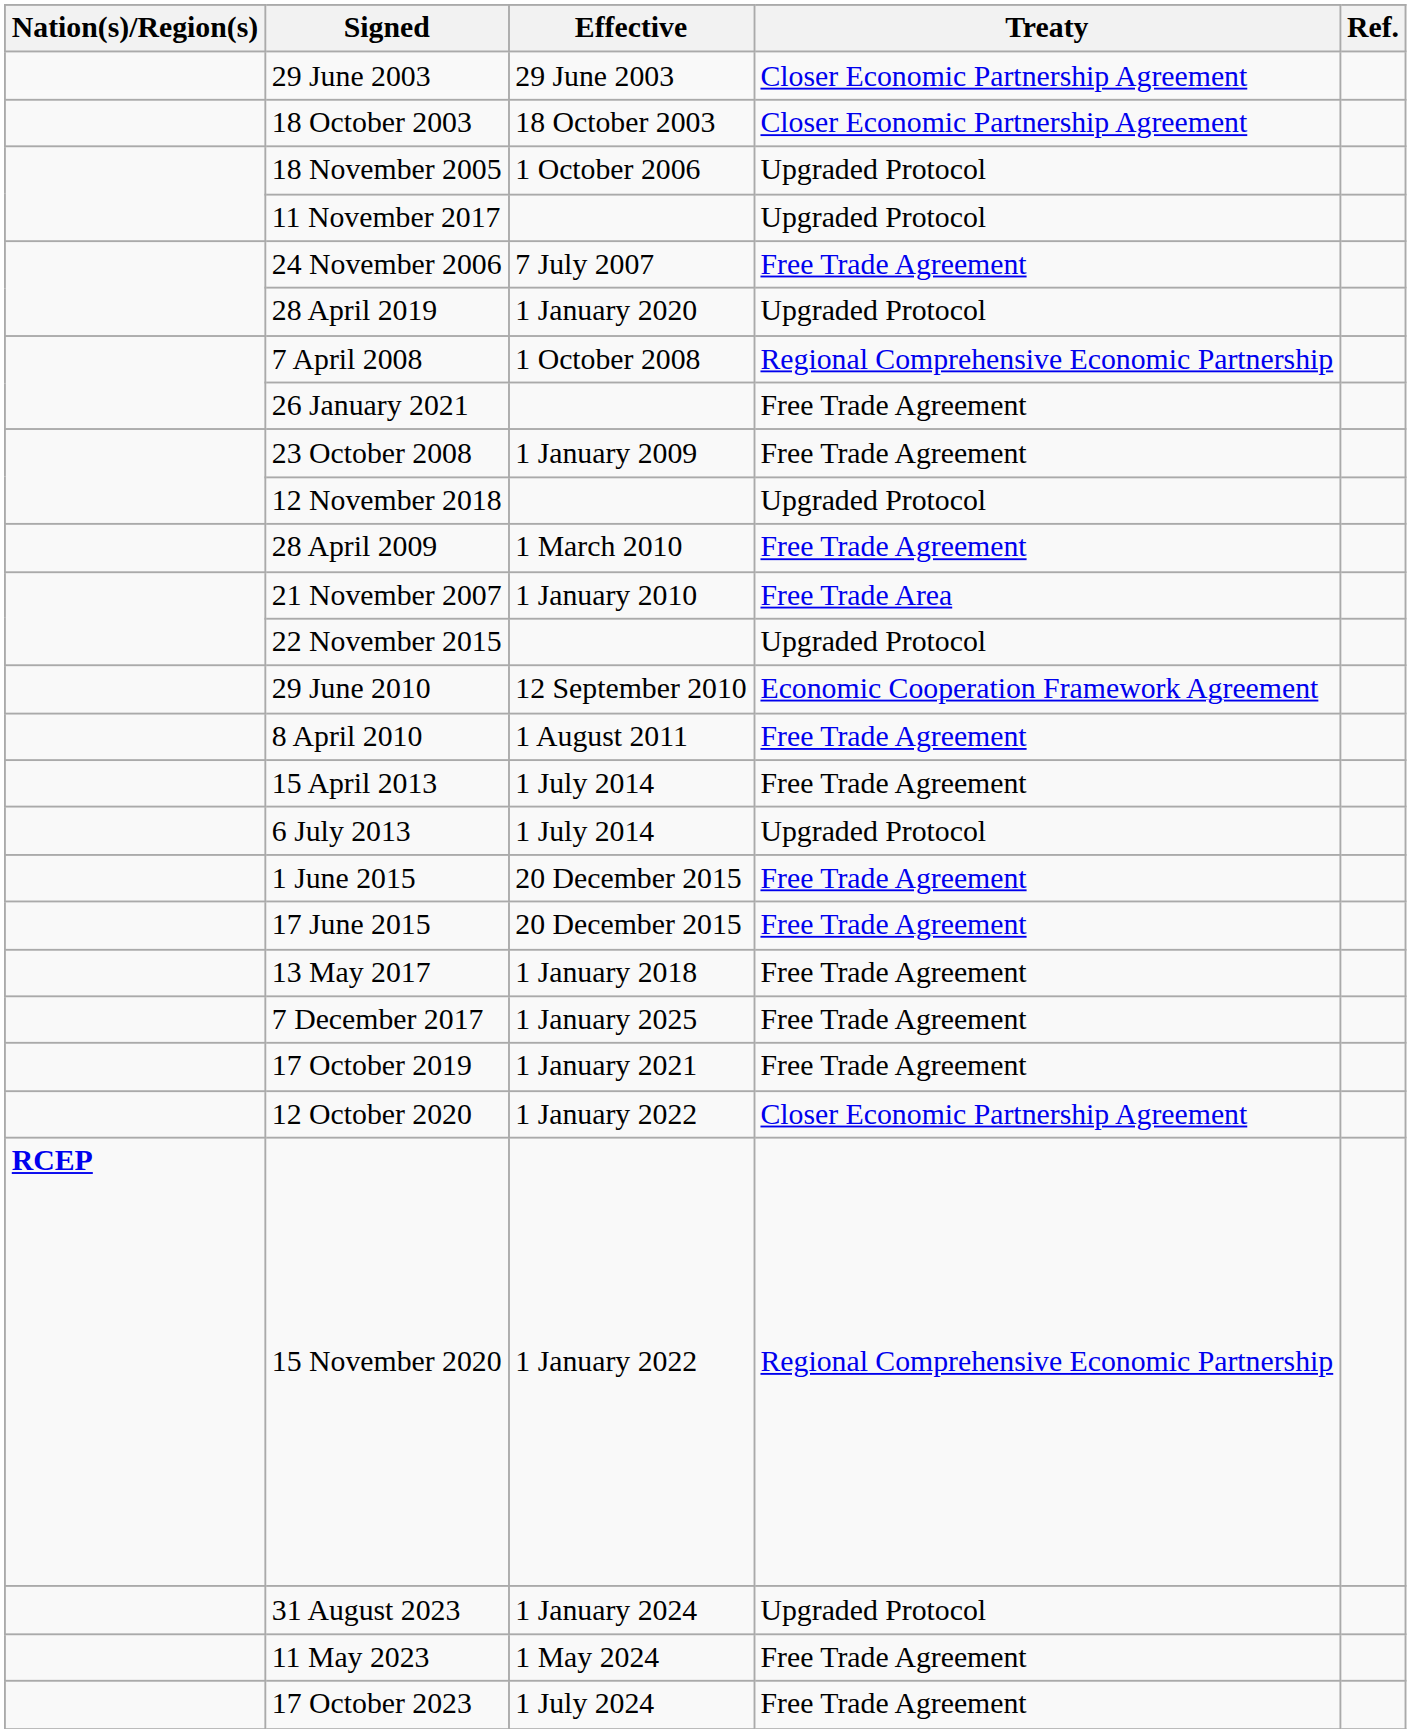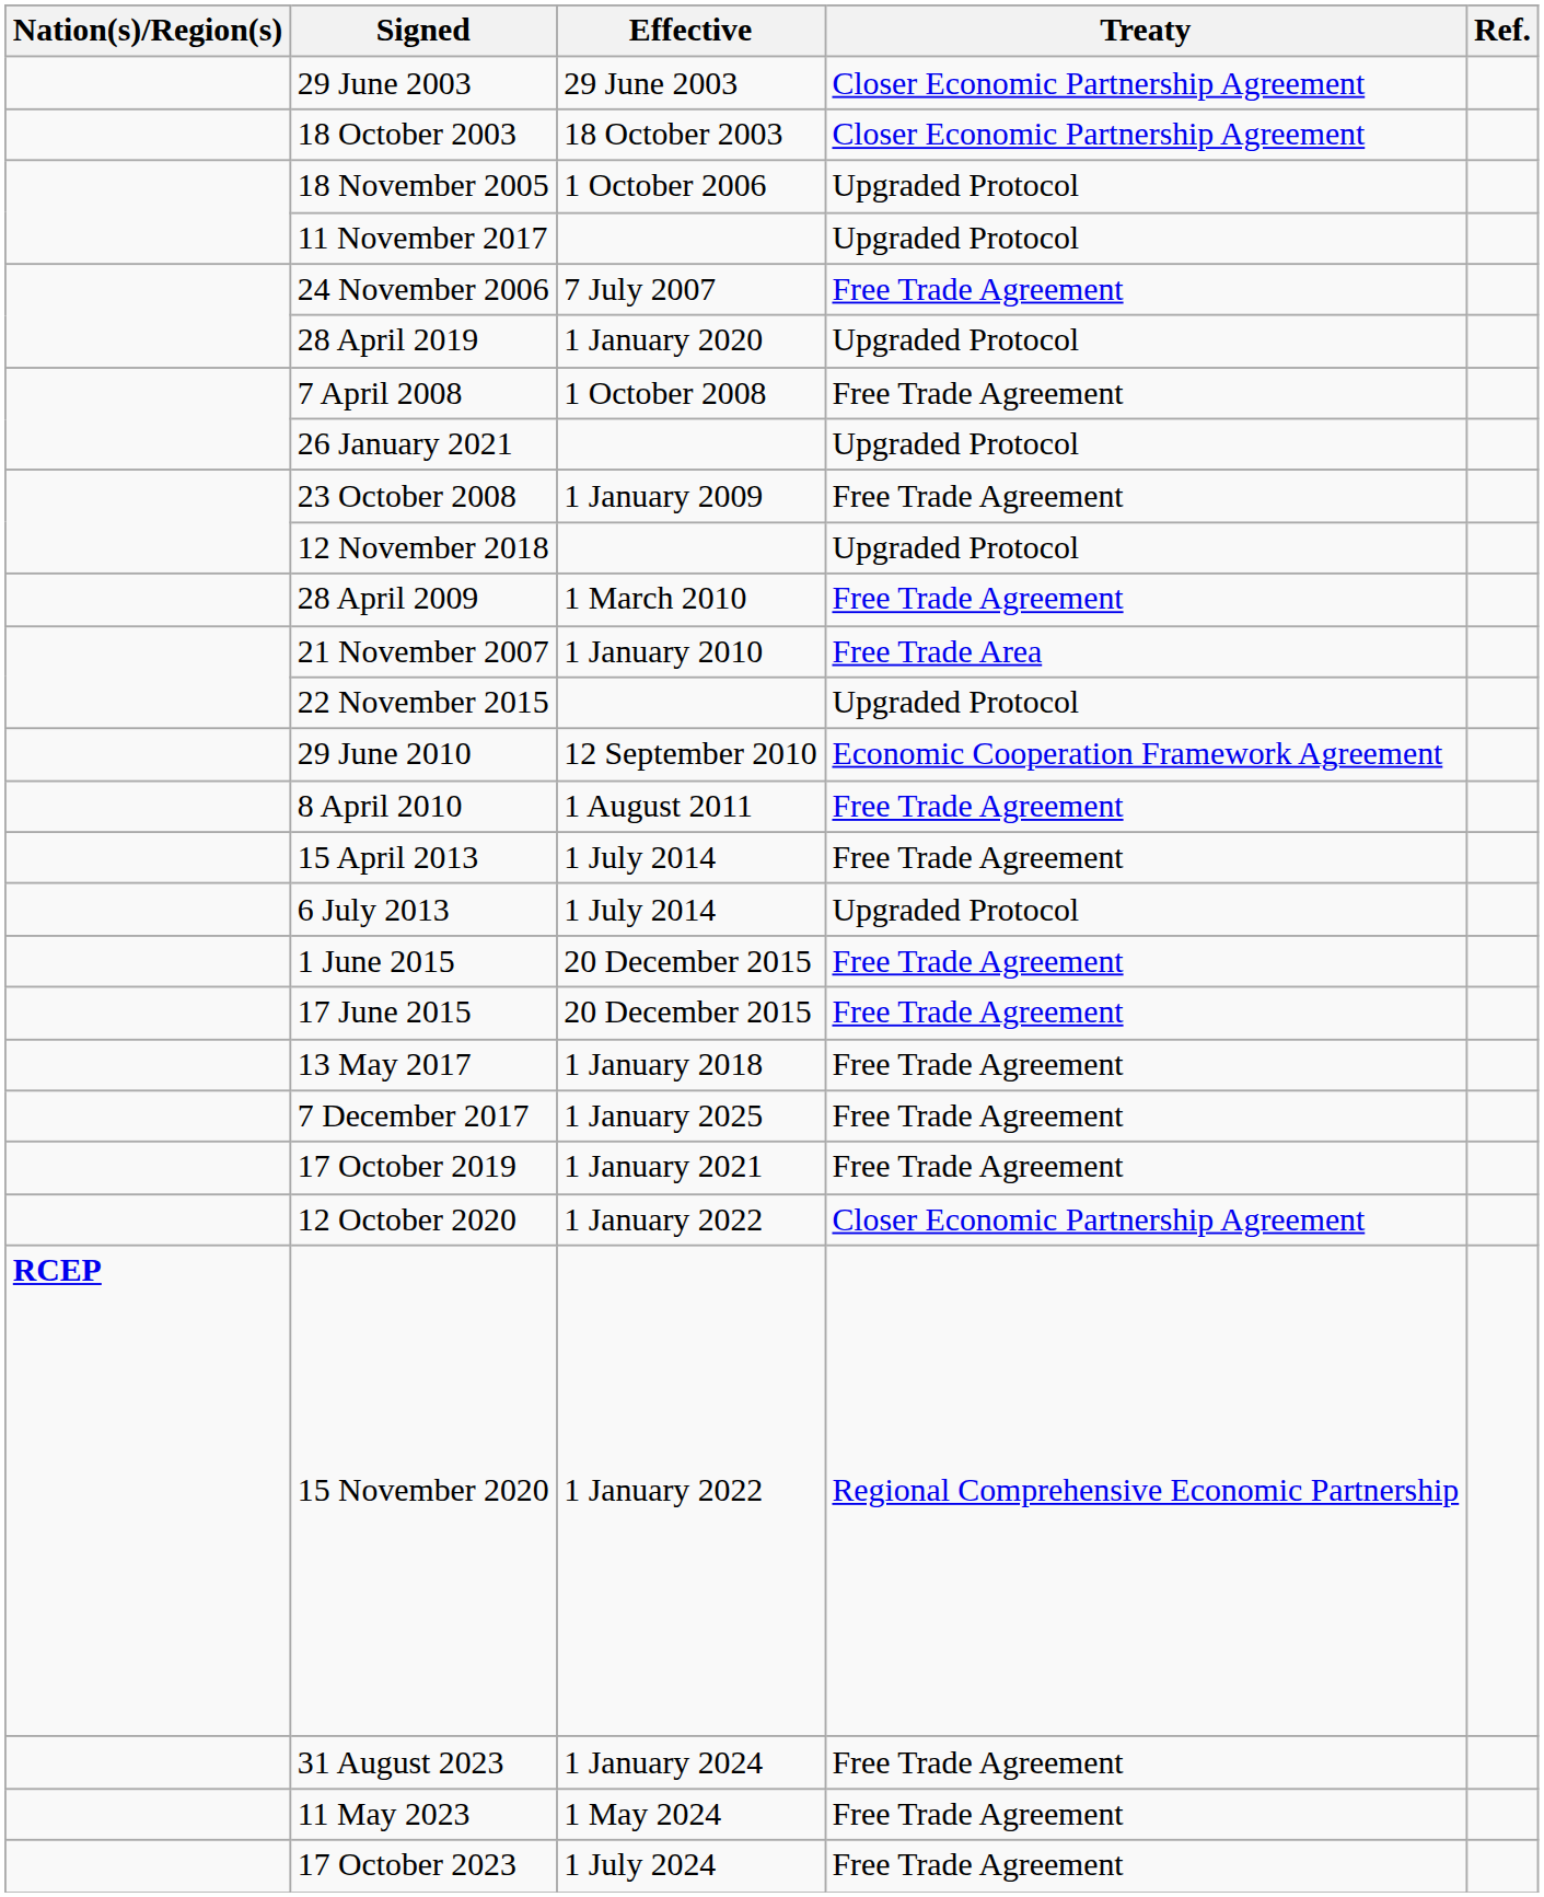7 April 2008 | Treaty: Regional Comprehensive Economic Partnership -> Free Trade Agreement
26 January 2021 | Treaty: Free Trade Agreement -> Upgraded Protocol
31 August 2023 | Treaty: Upgraded Protocol -> Free Trade Agreement
